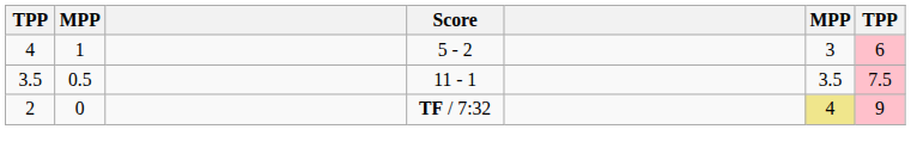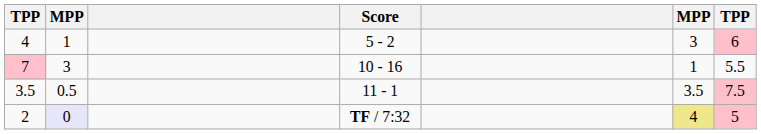+ row: 7 | 3 | 10 - 16 | 1 | 5.5
2 | column 2: no background -> lavender background
2 | column 7: 9 -> 5
